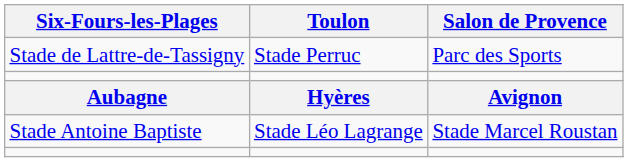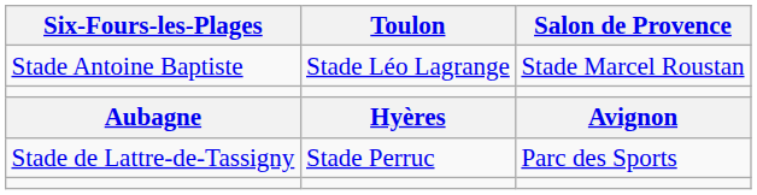rows swapped: Stade Antoine Baptiste <-> Stade de Lattre-de-Tassigny
